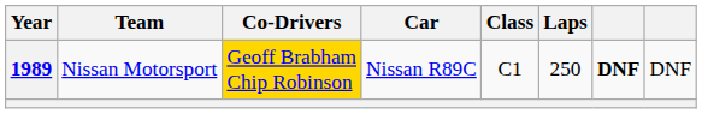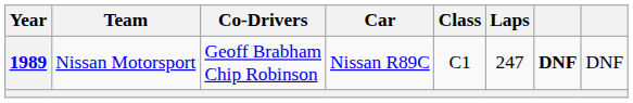1989 | Co-Drivers: gold background -> no background
1989 | Laps: 250 -> 247
